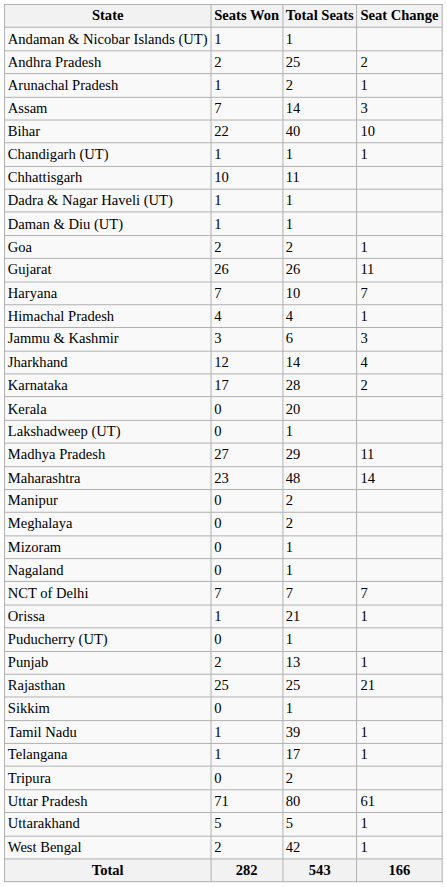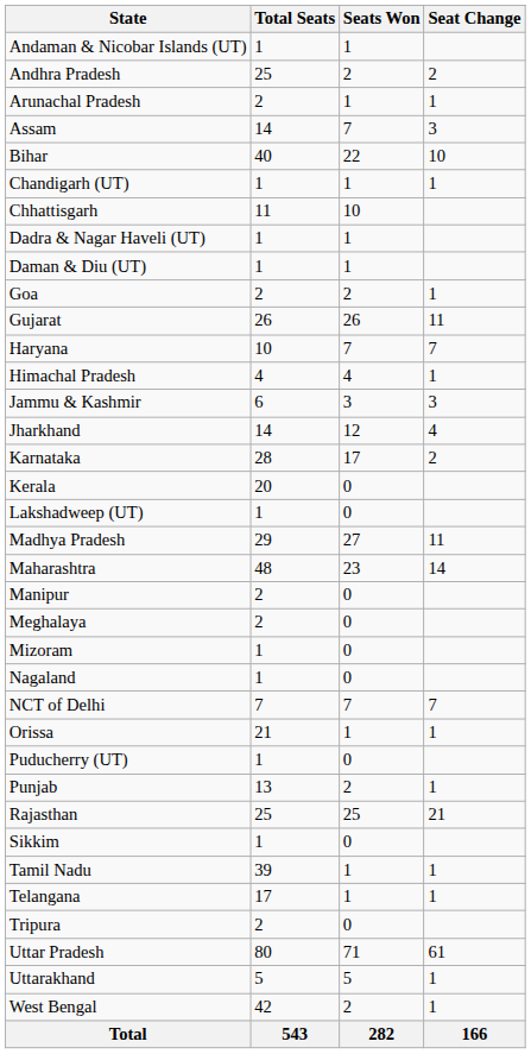columns swapped: Total Seats <-> Seats Won
